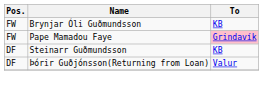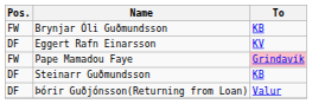+ row: DF | Eggert Rafn Einarsson | KV
